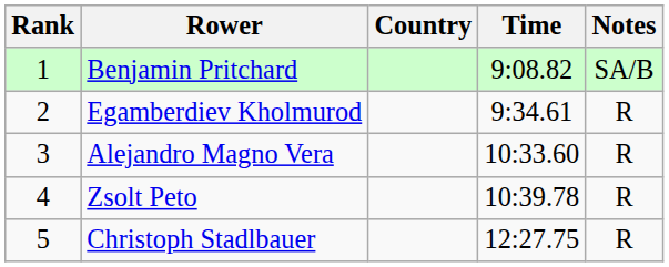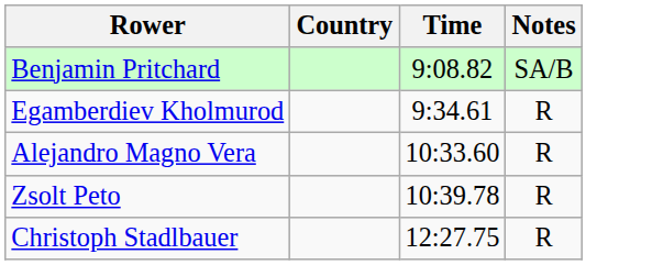- column: Rank | 1 | 2 | 3 | 4 | 5
